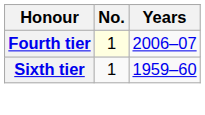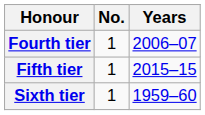Fourth tier | No.: lightyellow background -> no background
+ row: Fifth tier | 1 | 2015–15
